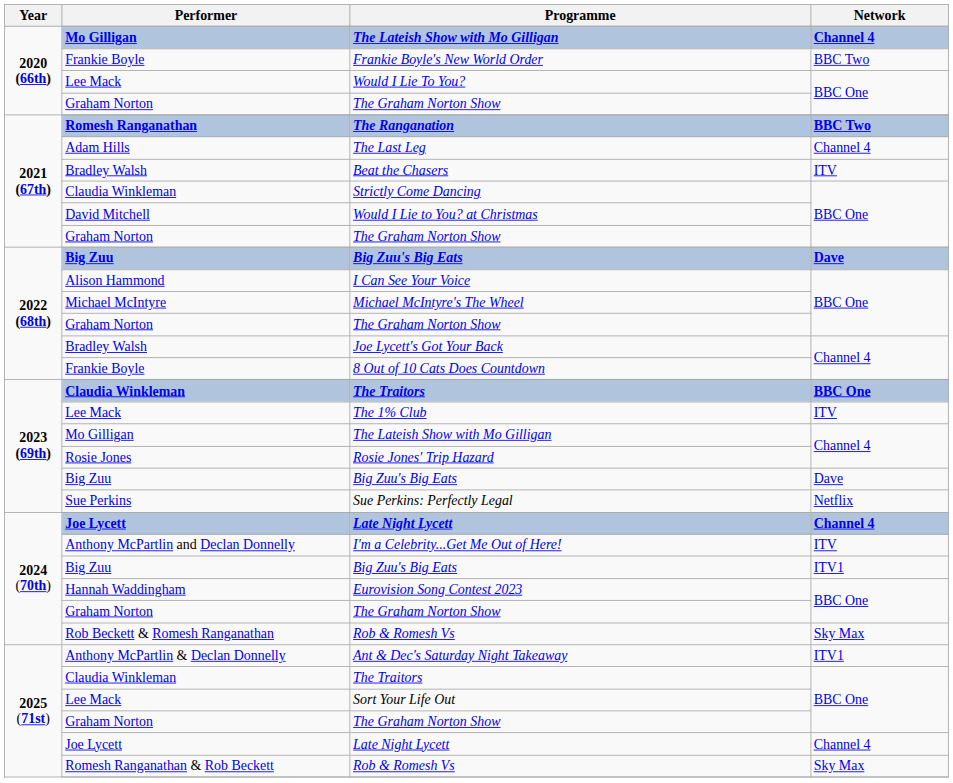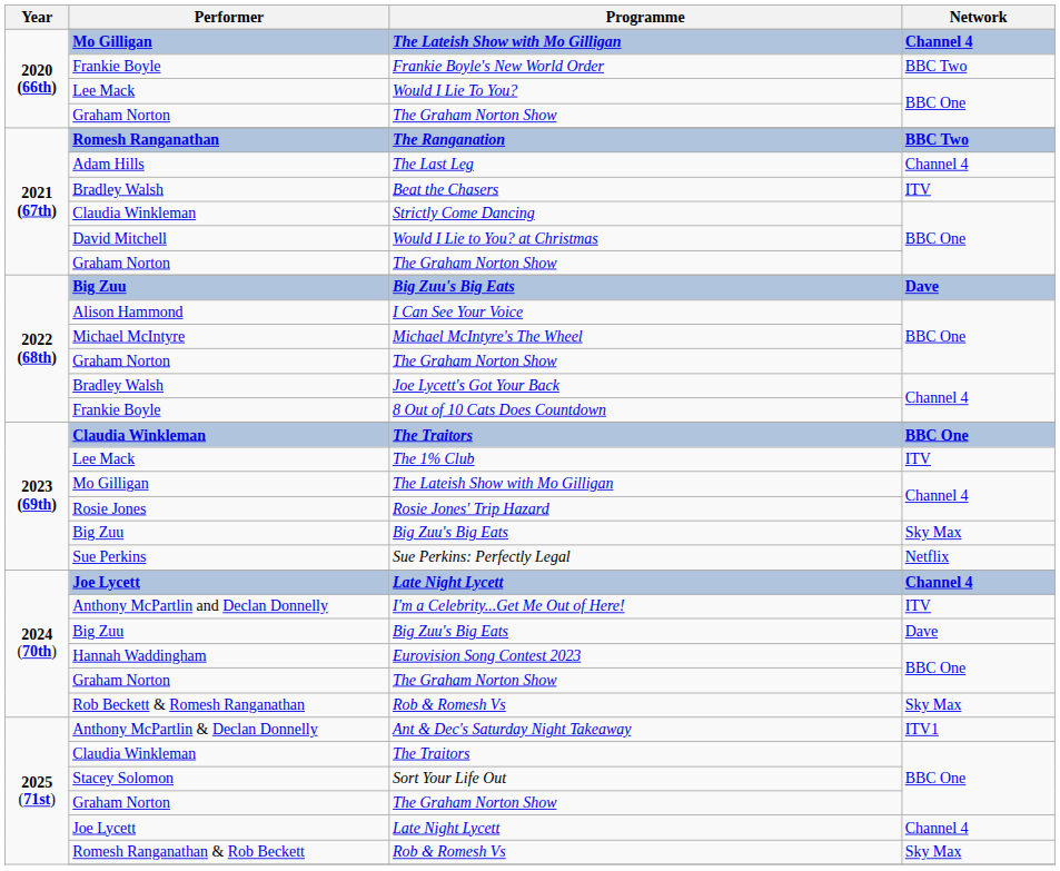2023 (69th) / Big Zuu's Big Eats | Network: Dave -> Sky Max
2024 (70th) / Big Zuu's Big Eats | Network: ITV1 -> Dave
Sort Your Life Out | Performer: Lee Mack -> Stacey Solomon
